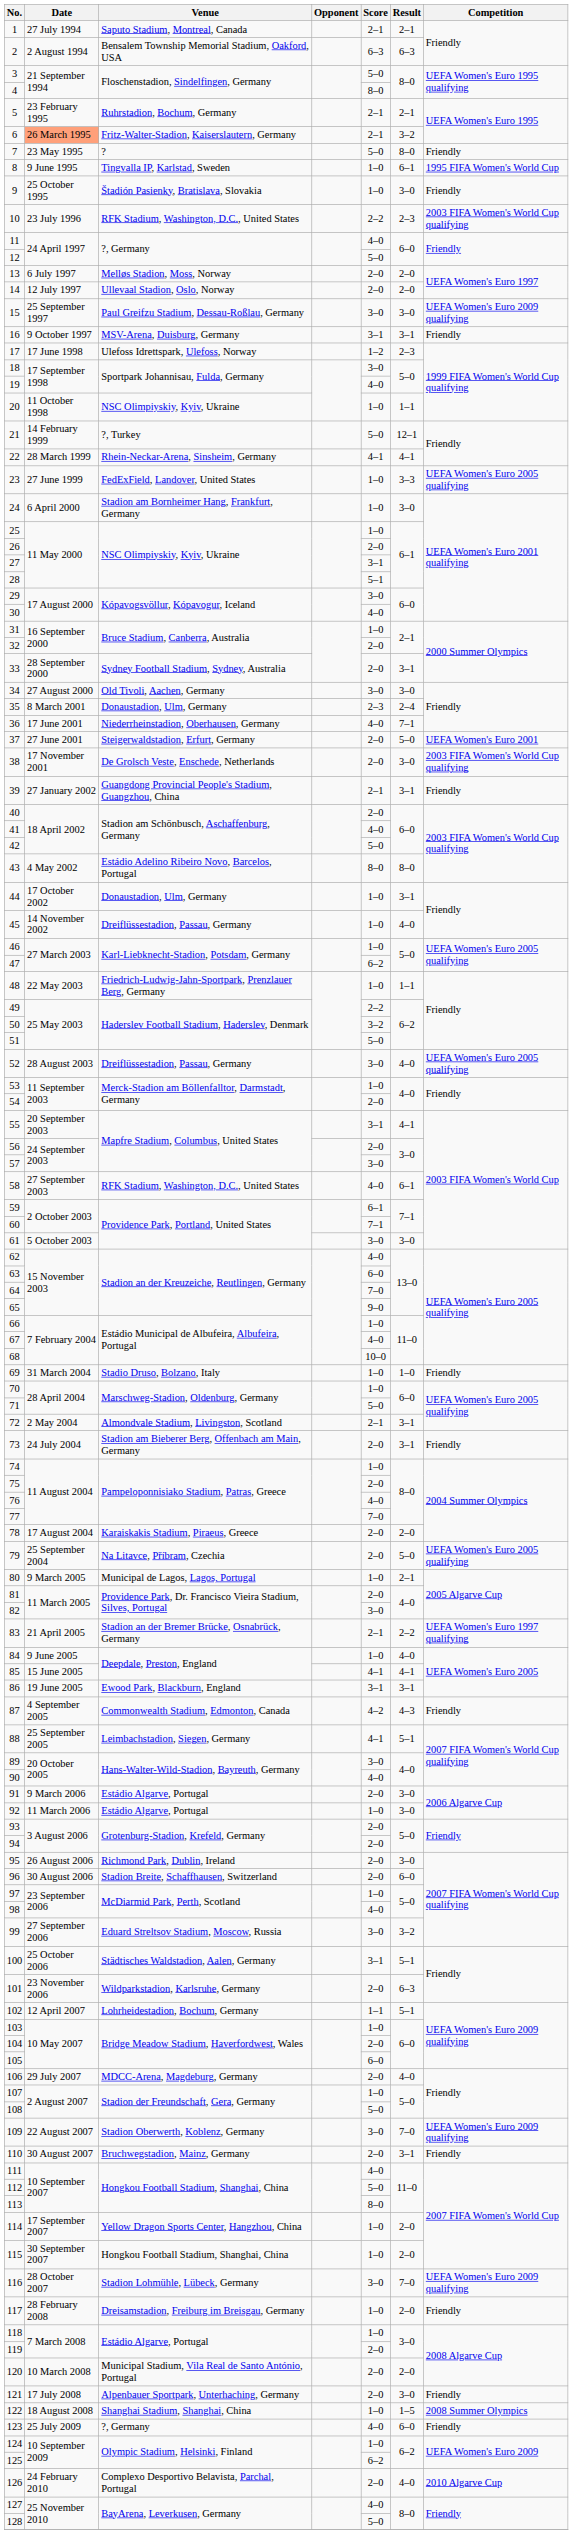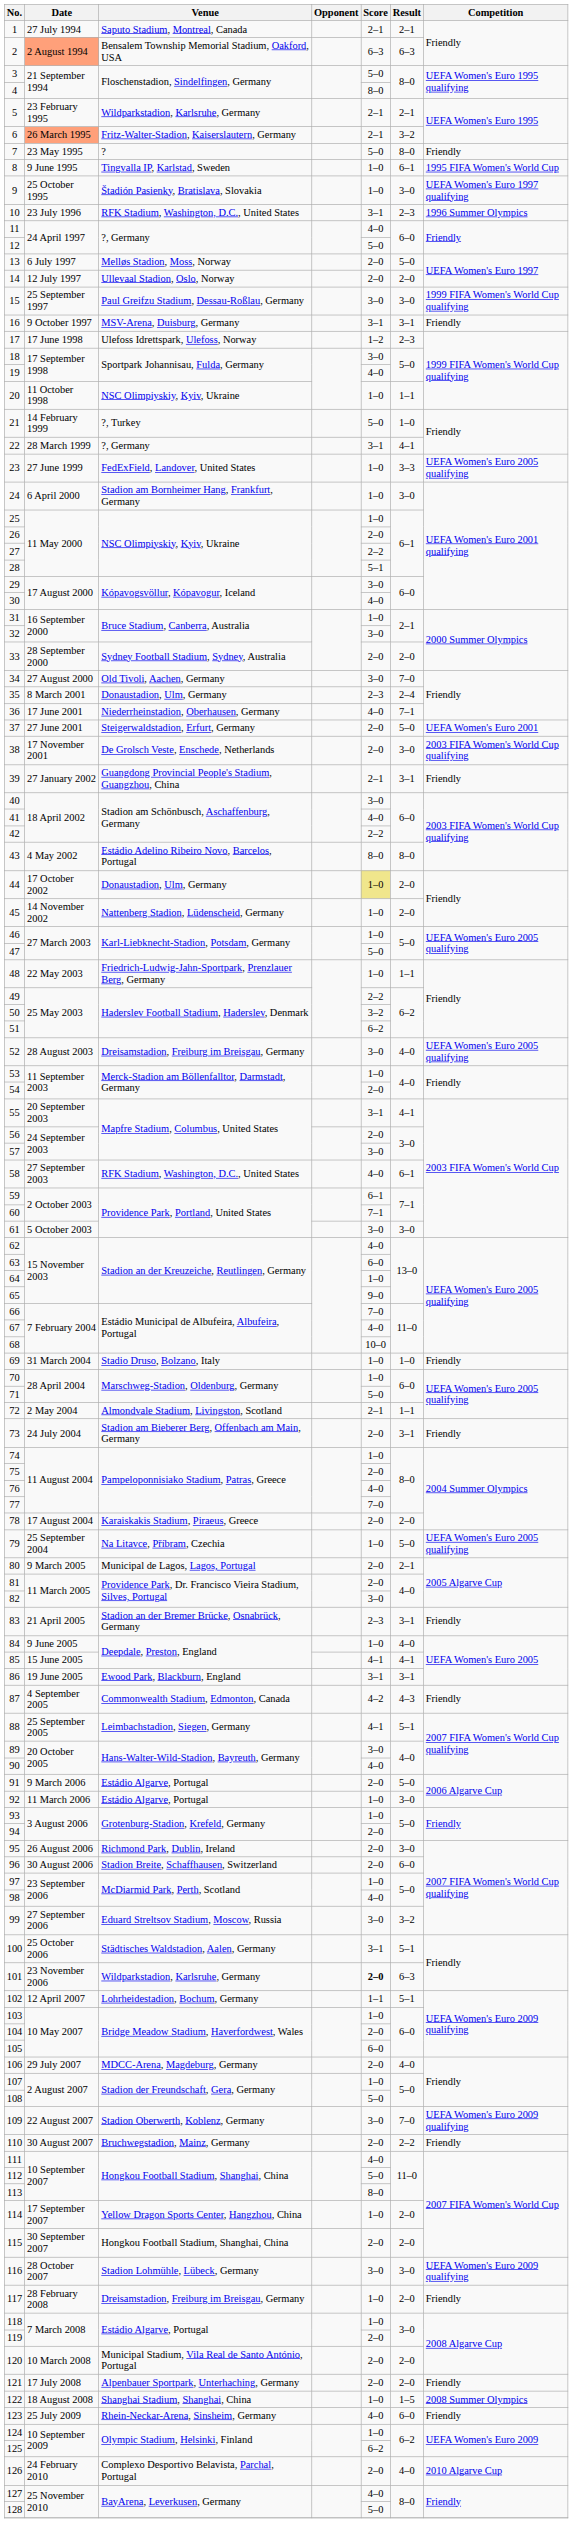2 | Date: no background -> lightsalmon background
5 | Venue: Ruhrstadion, Bochum, Germany -> Wildparkstadion, Karlsruhe, Germany
9 | Competition: Friendly -> UEFA Women's Euro 1997 qualifying
10 | Score: 2–2 -> 3–1
10 | Competition: 2003 FIFA Women's World Cup qualifying -> 1996 Summer Olympics
13 | Result: 2–0 -> 5–0
15 | Competition: UEFA Women's Euro 2009 qualifying -> 1999 FIFA Women's World Cup qualifying
21 | Result: 12–1 -> 1–0
22 | Venue: Rhein-Neckar-Arena, Sinsheim, Germany -> ?, Germany
22 | Score: 4–1 -> 3–1
27 | Score: 3–1 -> 2–2
32 | Score: 2–0 -> 3–0
33 | Result: 3–1 -> 2–0
34 | Result: 3–0 -> 7–0
40 | Score: 2–0 -> 3–0
42 | Score: 5–0 -> 2–2
44 | Score: no background -> khaki background
44 | Result: 3–1 -> 2–0
45 | Venue: Dreiflüssestadion, Passau, Germany -> Nattenberg Stadion, Lüdenscheid, Germany
45 | Result: 4–0 -> 2–0
47 | Score: 6–2 -> 5–0
51 | Score: 5–0 -> 6–2
52 | Venue: Dreiflüssestadion, Passau, Germany -> Dreisamstadion, Freiburg im Breisgau, Germany
64 | Score: 7–0 -> 1–0
66 | Score: 1–0 -> 7–0
72 | Result: 3–1 -> 1–1
79 | Score: 2–0 -> 1–0
80 | Score: 1–0 -> 2–0
83 | Score: 2–1 -> 2–3
83 | Result: 2–2 -> 3–1
83 | Competition: UEFA Women's Euro 1997 qualifying -> Friendly
91 | Result: 3–0 -> 5–0
93 | Score: 2–0 -> 1–0
101 | Score: normal -> bold
110 | Result: 3–1 -> 2–2
115 | Score: 1–0 -> 2–0
116 | Result: 7–0 -> 3–0
121 | Result: 3–0 -> 2–0
123 | Venue: ?, Germany -> Rhein-Neckar-Arena, Sinsheim, Germany
